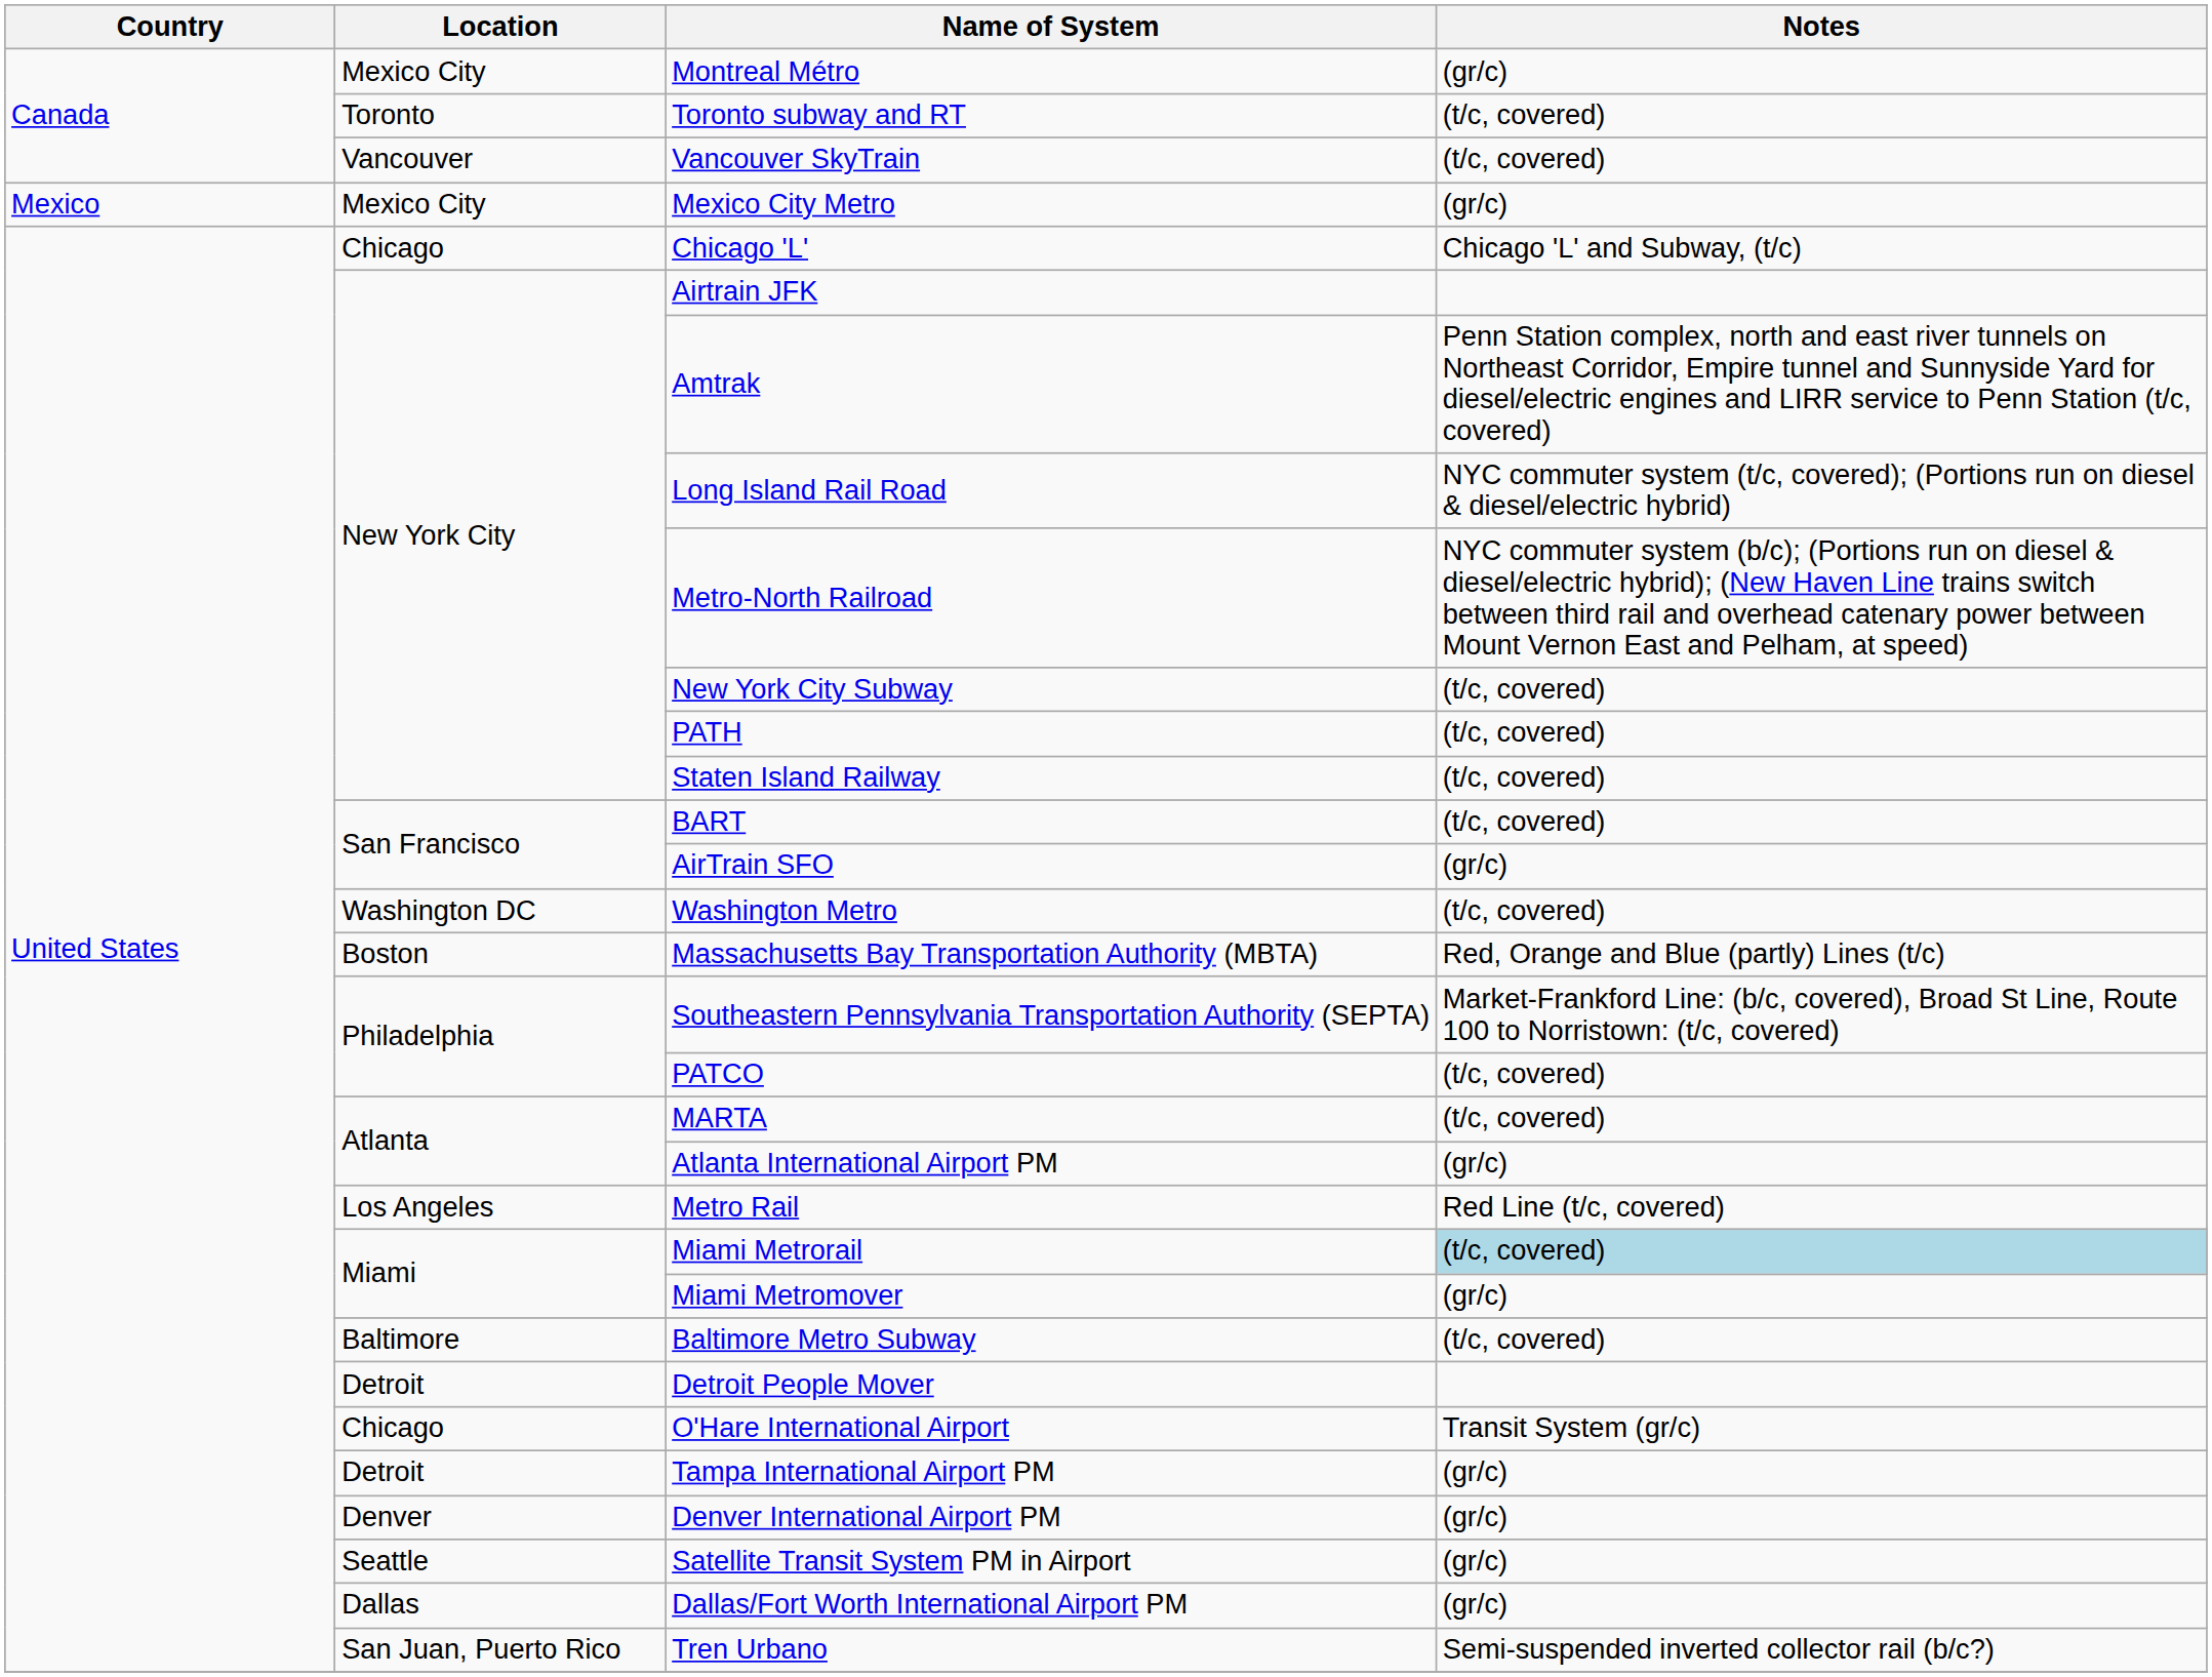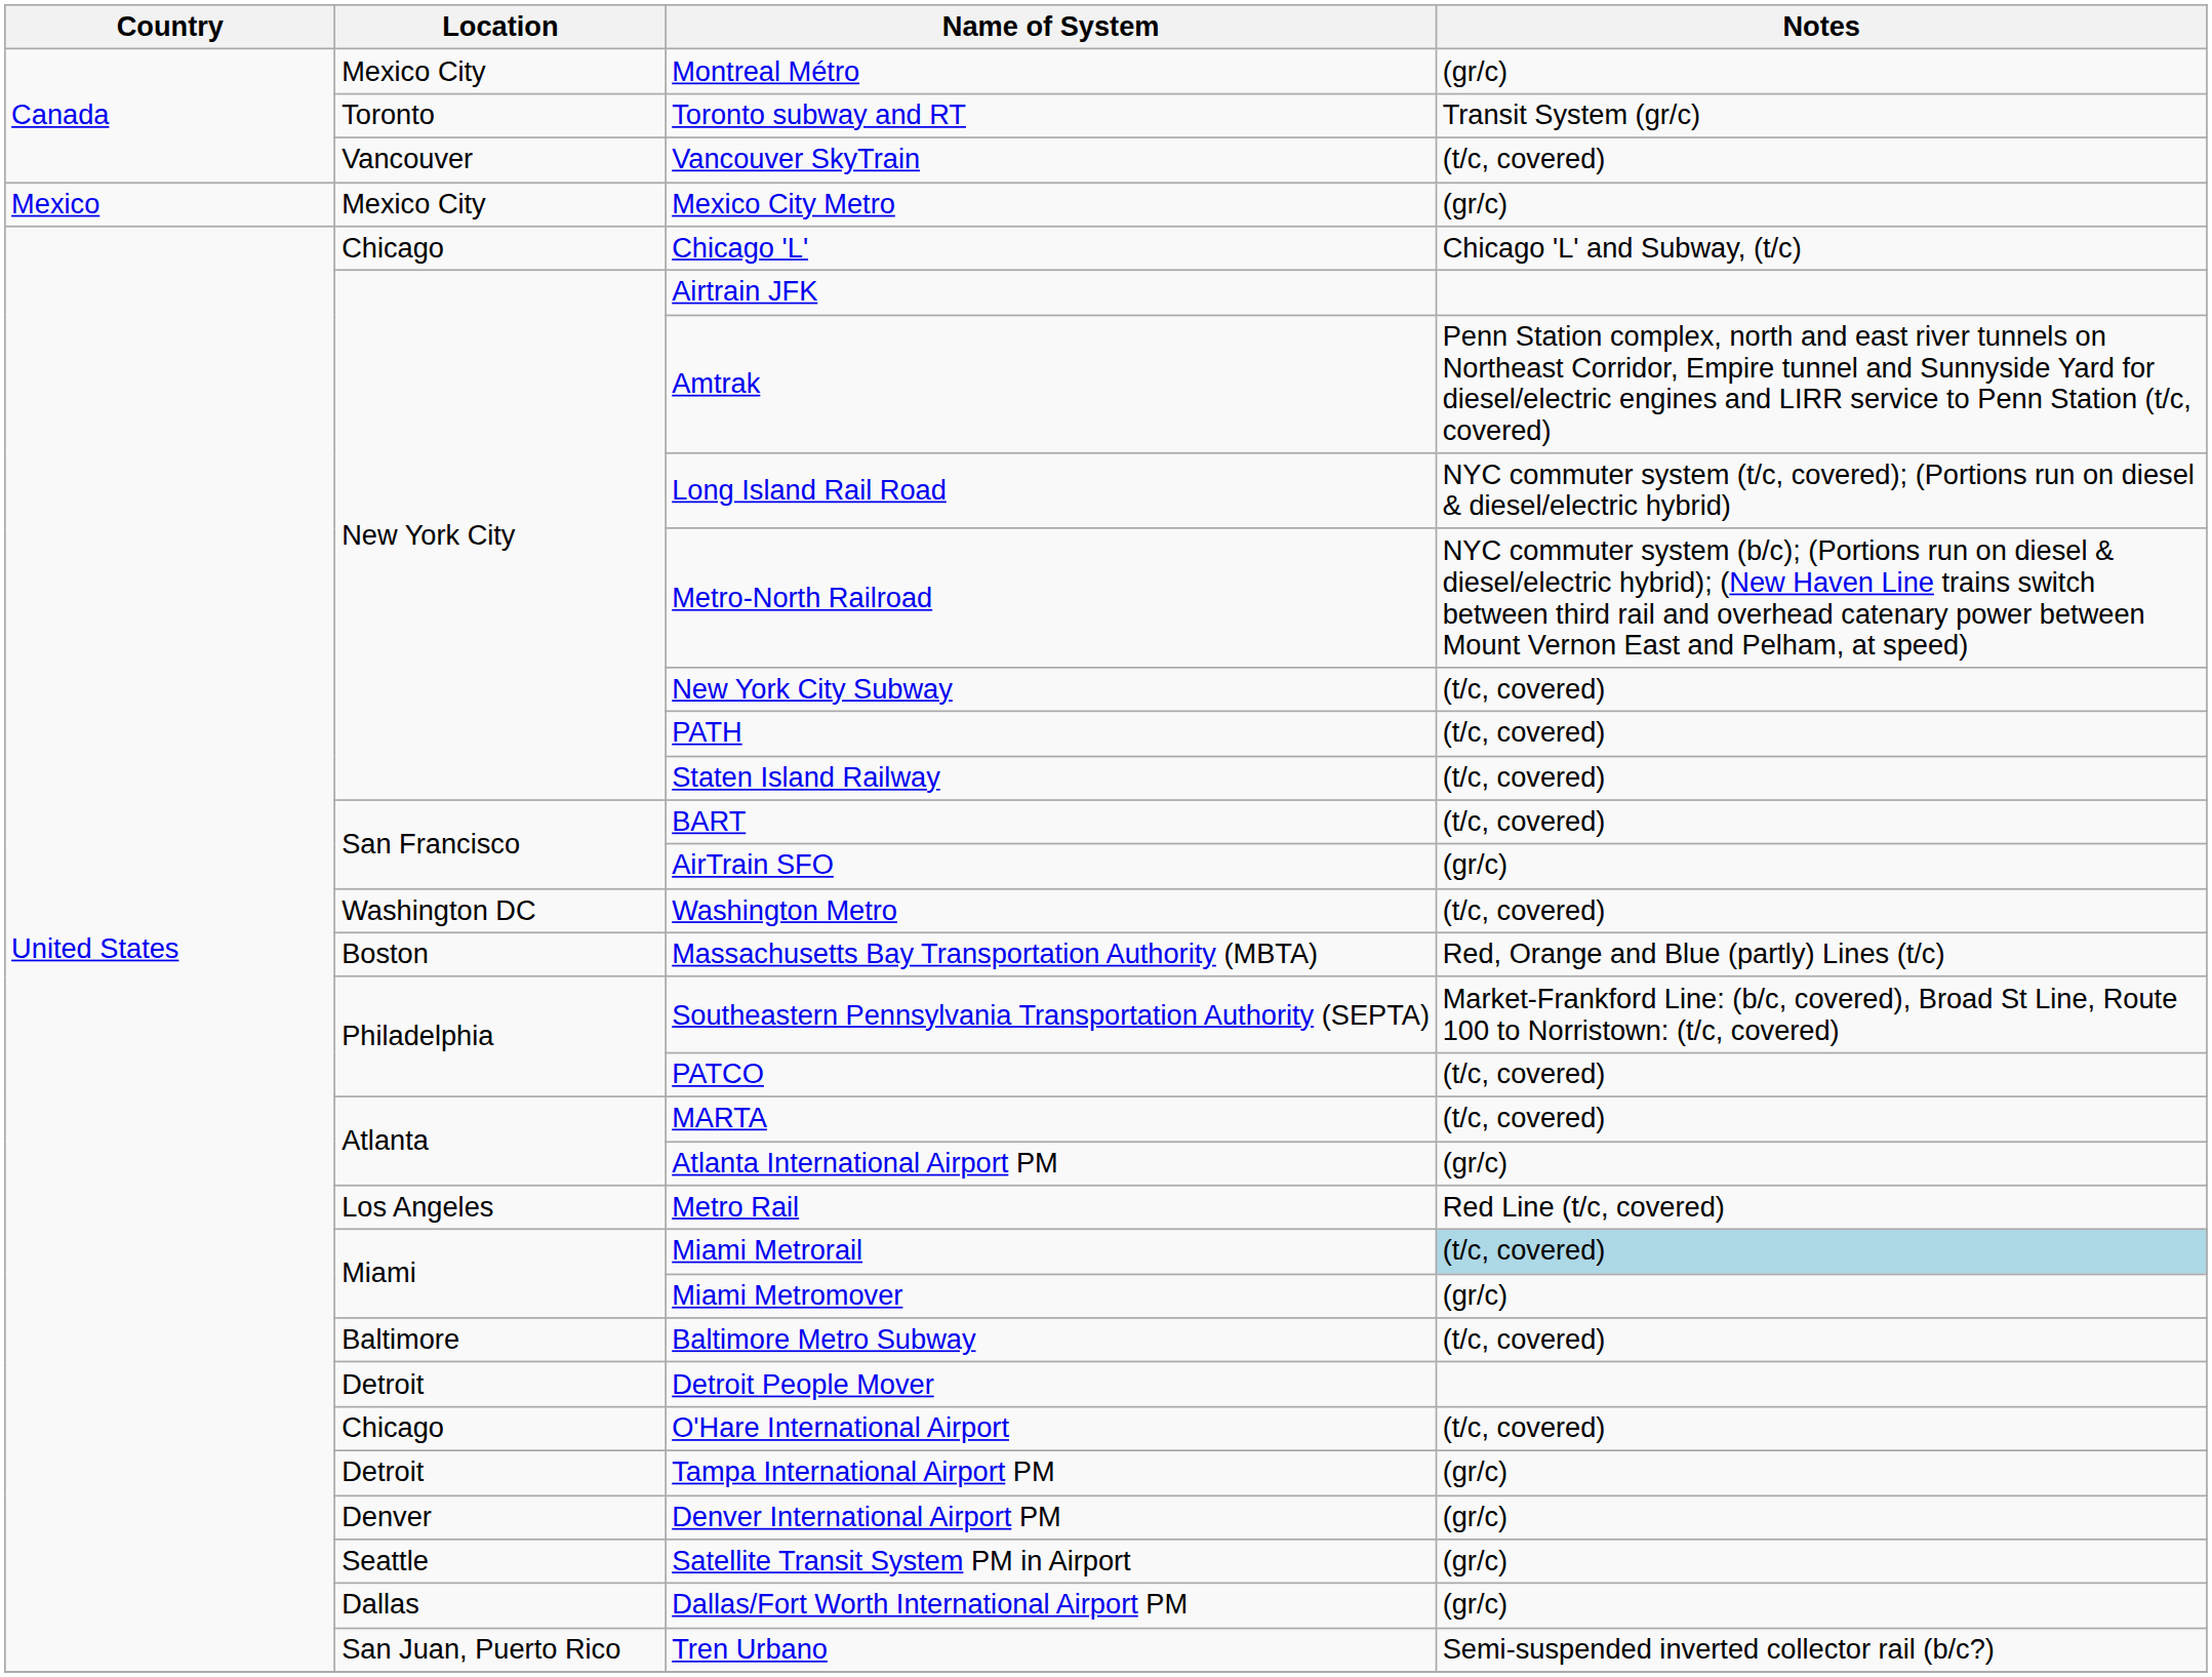Toronto subway and RT | Notes: (t/c, covered) -> Transit System (gr/c)
O'Hare International Airport | Notes: Transit System (gr/c) -> (t/c, covered)
